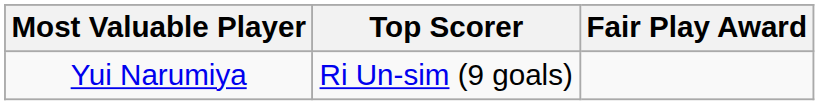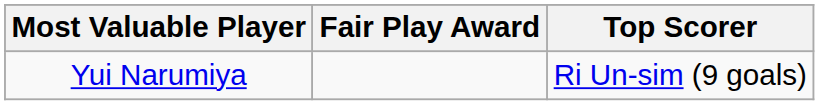columns swapped: Top Scorer <-> Fair Play Award
